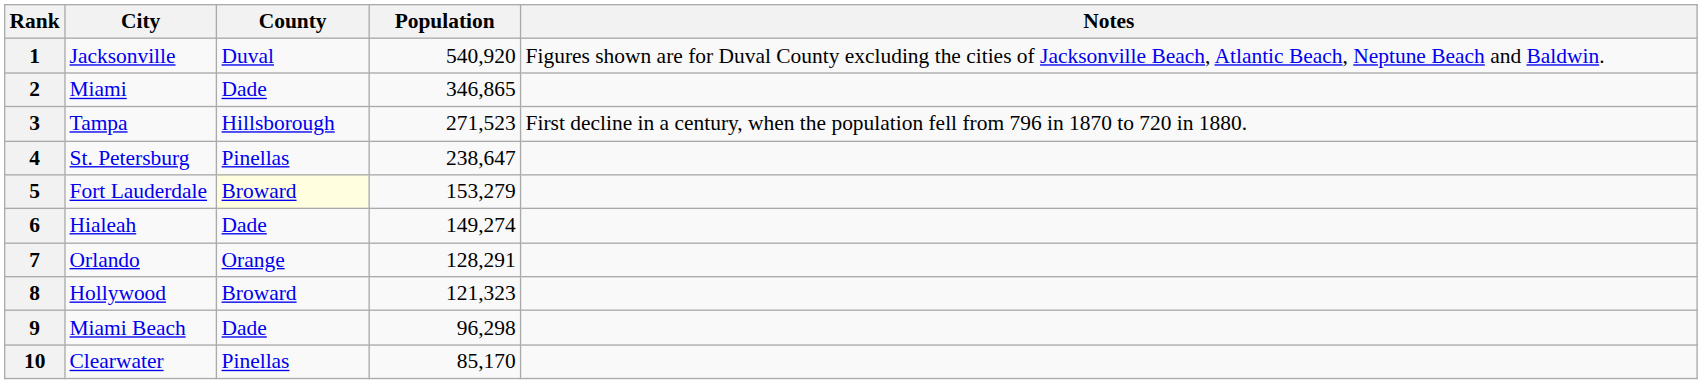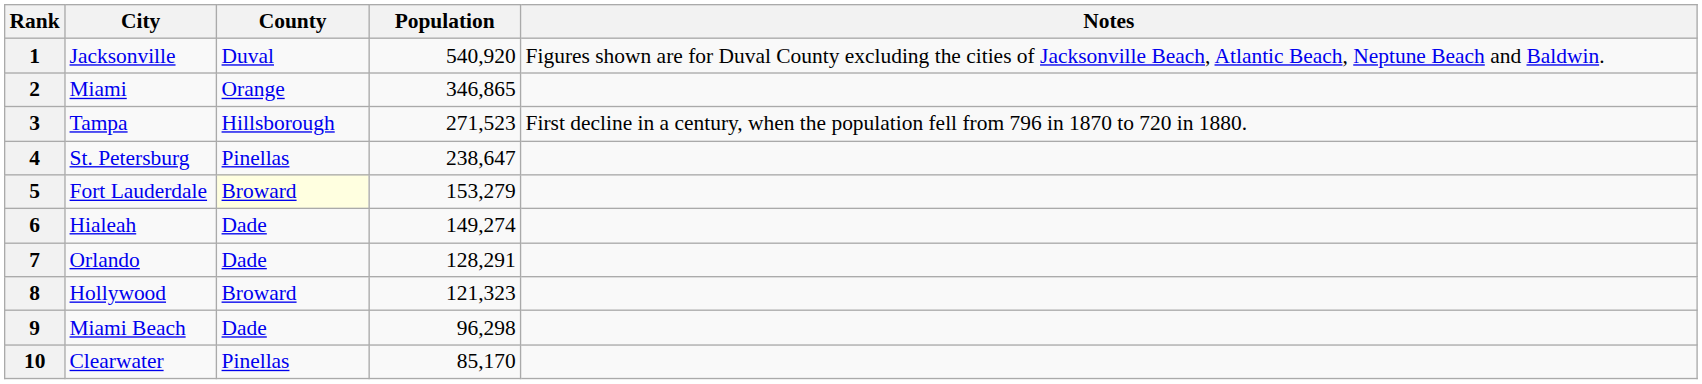2 | County: Dade -> Orange
7 | County: Orange -> Dade
